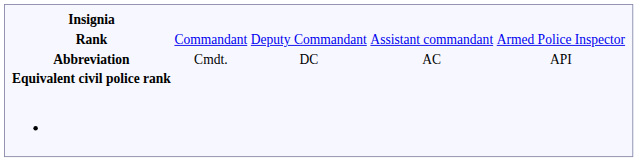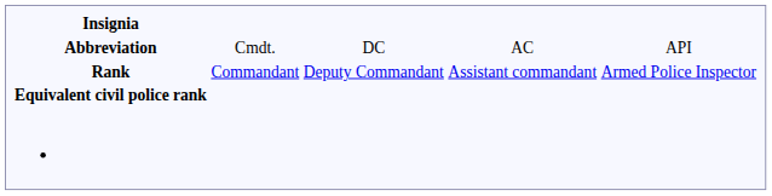rows swapped: Rank <-> Abbreviation
